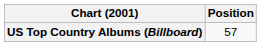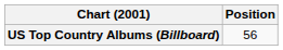US Top Country Albums (Billboard) | Position: 57 -> 56
